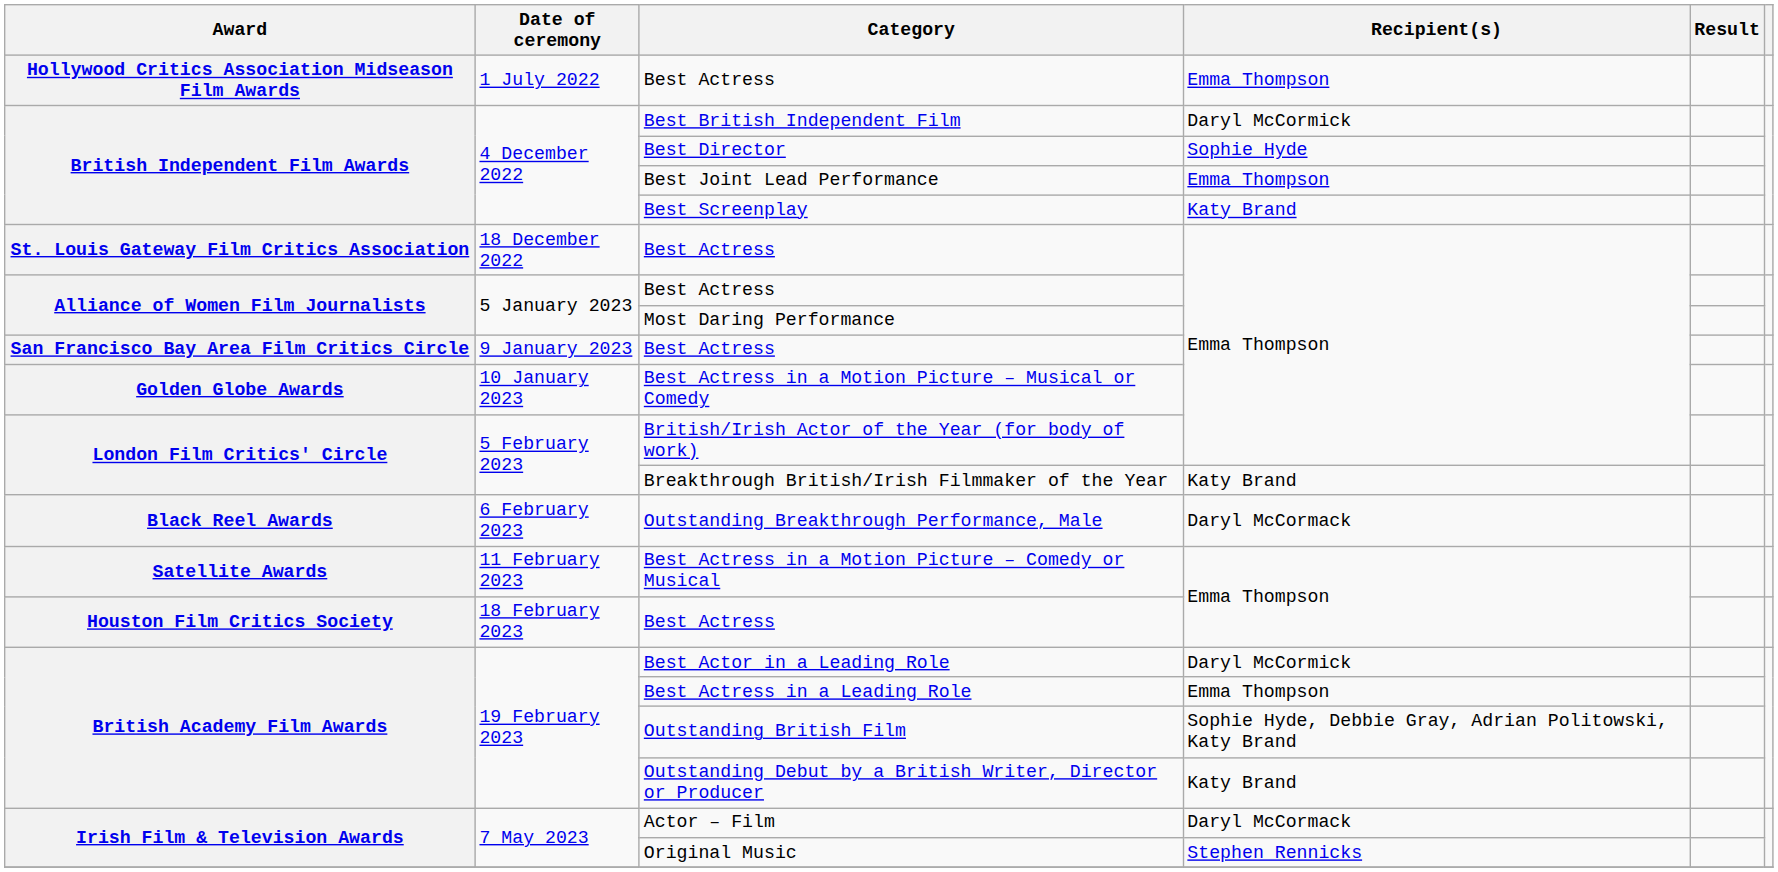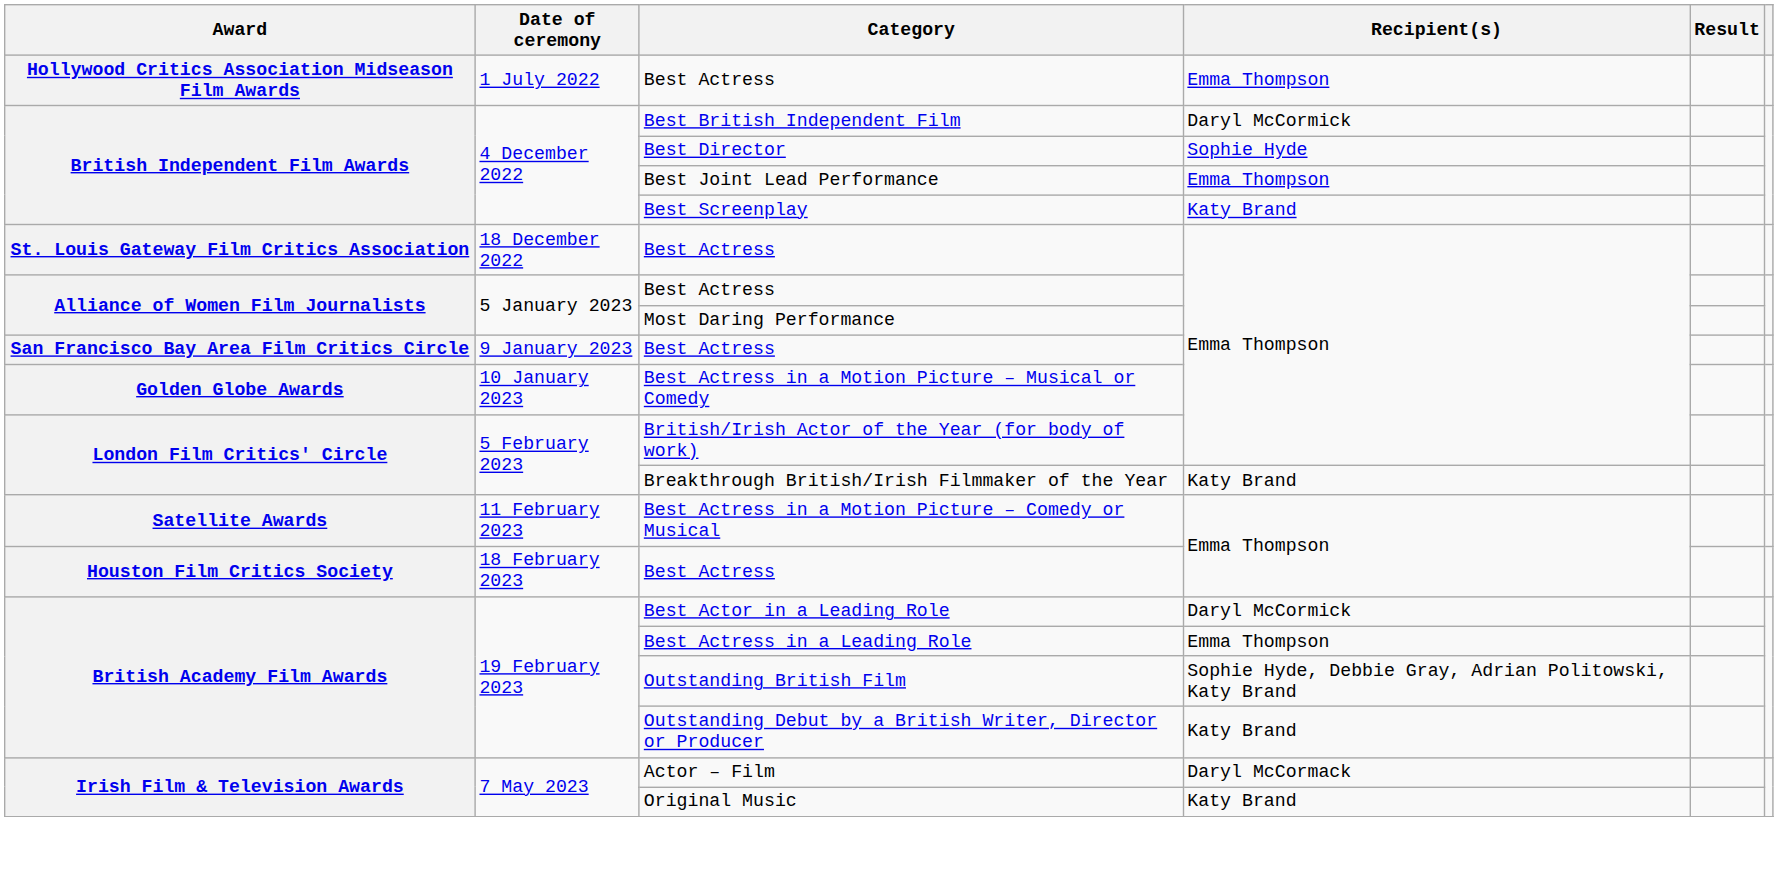- row: Black Reel Awards | 6 February 2023 | Outstanding Breakthrough Performance, Male | Daryl McCormack
Original Music | Recipient(s): Stephen Rennicks -> Katy Brand
